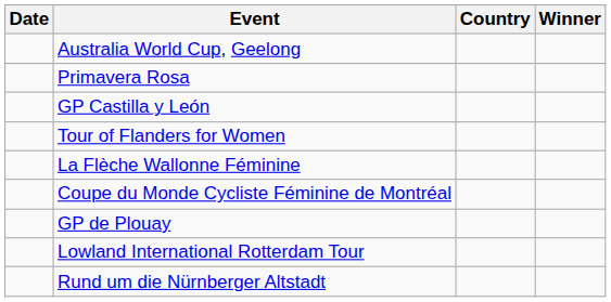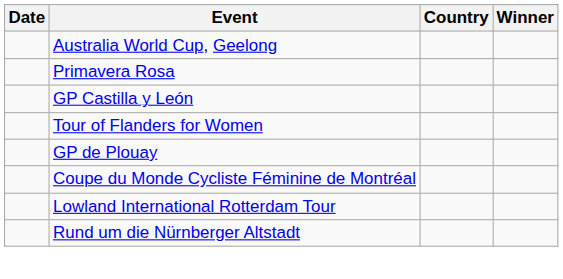- row: La Flèche Wallonne Féminine
rows swapped: Coupe du Monde Cycliste Féminine de Montréal <-> GP de Plouay
